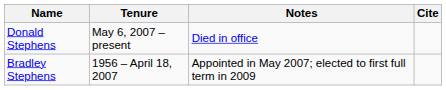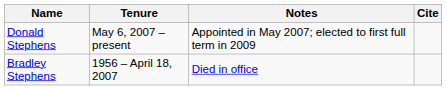Donald Stephens | Notes: Died in office -> Appointed in May 2007; elected to first full term in 2009
Bradley Stephens | Notes: Appointed in May 2007; elected to first full term in 2009 -> Died in office
